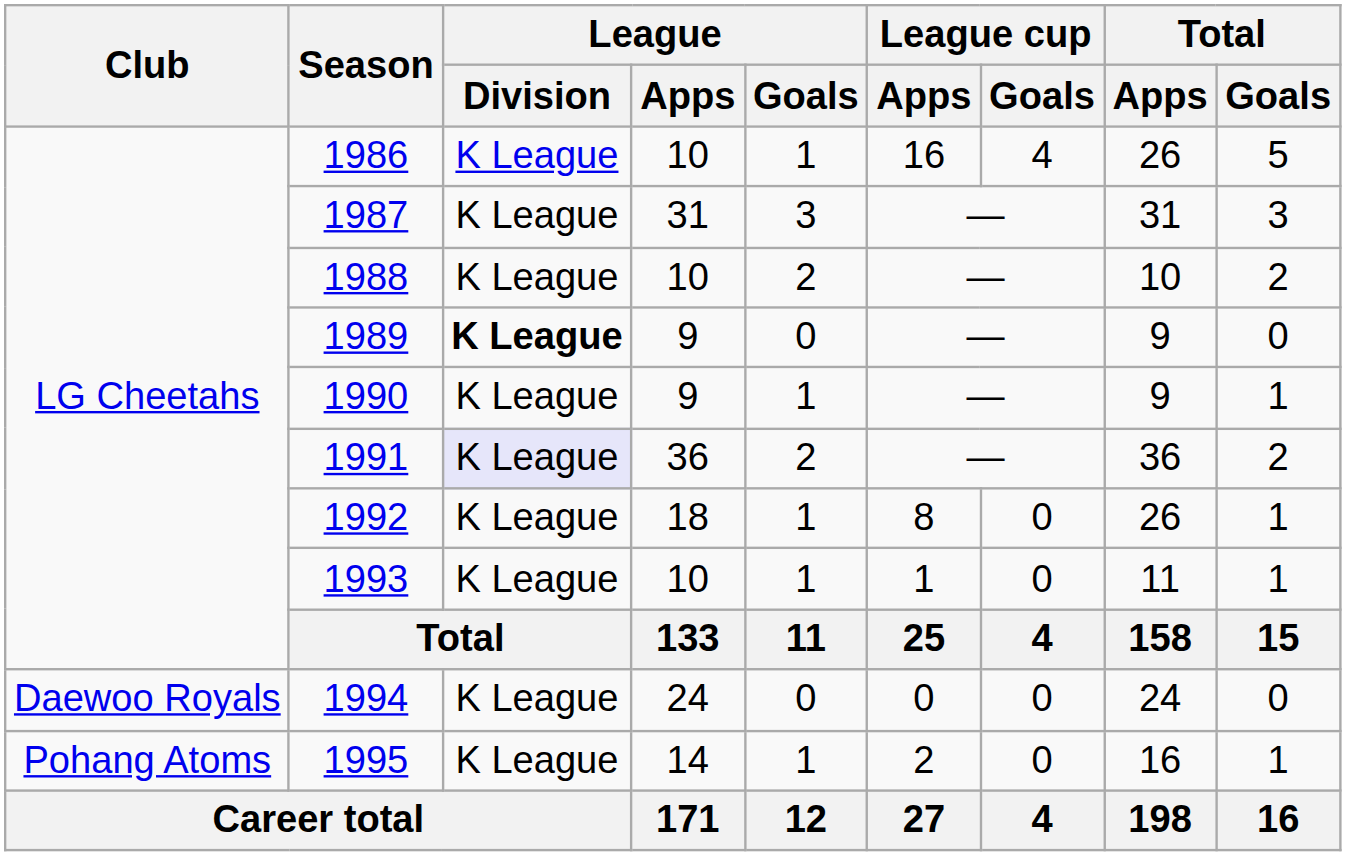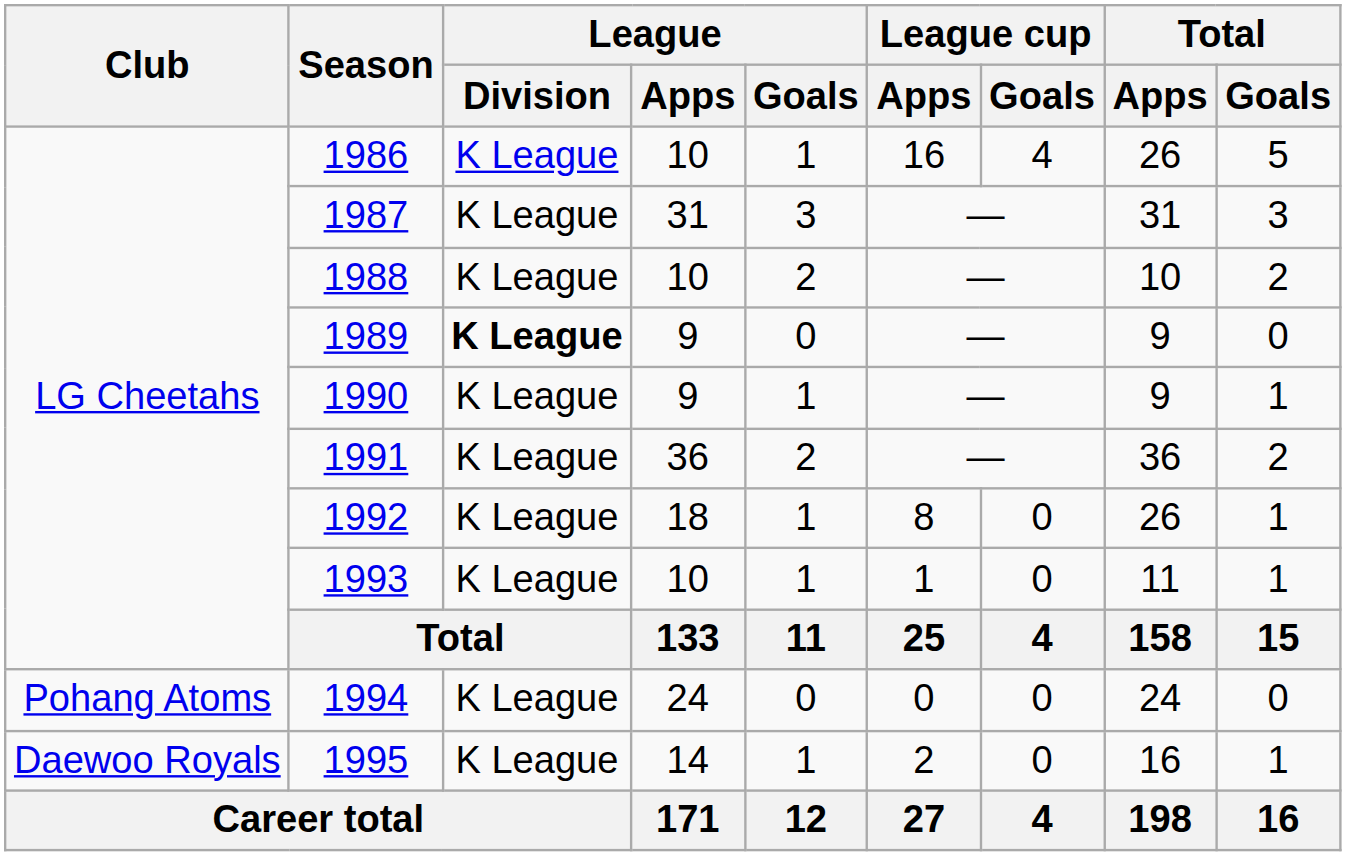1991 | League / Division: lavender background -> no background
1994 | Club: Daewoo Royals -> Pohang Atoms
1995 | Club: Pohang Atoms -> Daewoo Royals
